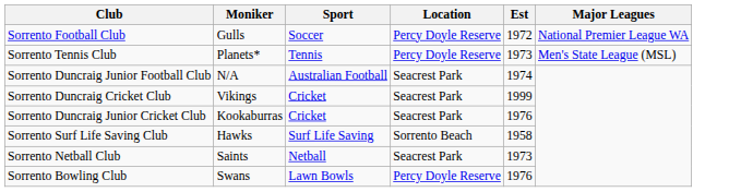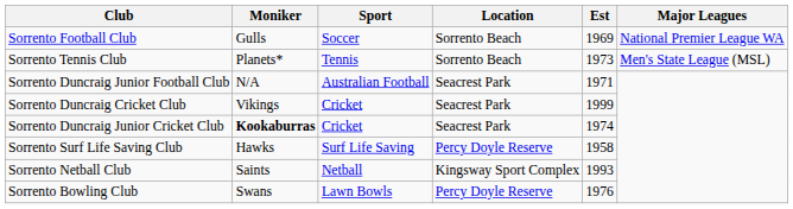Sorrento Football Club | Location: Percy Doyle Reserve -> Sorrento Beach
Sorrento Football Club | Est: 1972 -> 1969
Sorrento Tennis Club | Location: Percy Doyle Reserve -> Sorrento Beach
Sorrento Duncraig Junior Football Club | Est: 1974 -> 1971
Sorrento Duncraig Junior Cricket Club | Moniker: normal -> bold
Sorrento Duncraig Junior Cricket Club | Est: 1976 -> 1974
Sorrento Surf Life Saving Club | Location: Sorrento Beach -> Percy Doyle Reserve
Sorrento Netball Club | Location: Seacrest Park -> Kingsway Sport Complex
Sorrento Netball Club | Est: 1973 -> 1993
